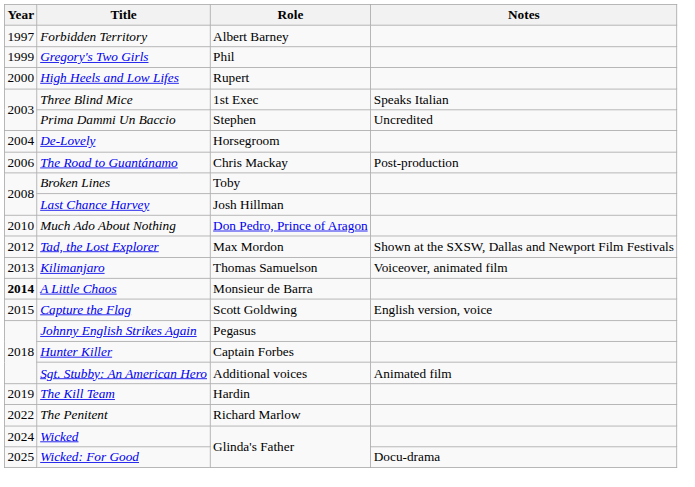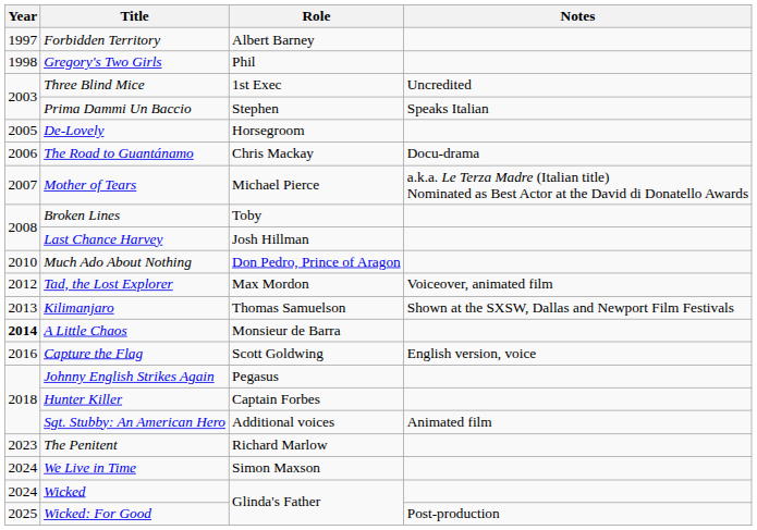Gregory's Two Girls | Year: 1999 -> 1998
- row: 2000 | High Heels and Low Lifes | Rupert
Three Blind Mice | Notes: Speaks Italian -> Uncredited
Prima Dammi Un Baccio | Notes: Uncredited -> Speaks Italian
De-Lovely | Year: 2004 -> 2005
The Road to Guantánamo | Notes: Post-production -> Docu-drama
+ row: 2007 | Mother of Tears | Michael Pierce | a.k.a. Le Terza Madre (Italian title) Nominated as Best Actor at the David di Donatello Awards
Tad, the Lost Explorer | Notes: Shown at the SXSW, Dallas and Newport Film Festivals -> Voiceover, animated film
Kilimanjaro | Notes: Voiceover, animated film -> Shown at the SXSW, Dallas and Newport Film Festivals
Capture the Flag | Year: 2015 -> 2016
- row: 2019 | The Kill Team | Hardin
The Penitent | Year: 2022 -> 2023
+ row: 2024 | We Live in Time | Simon Maxson
Wicked: For Good | Notes: Docu-drama -> Post-production
